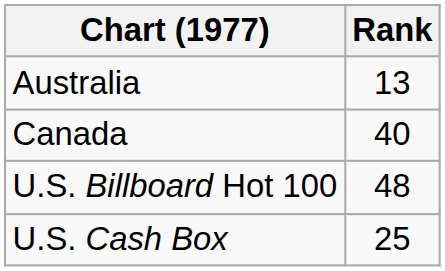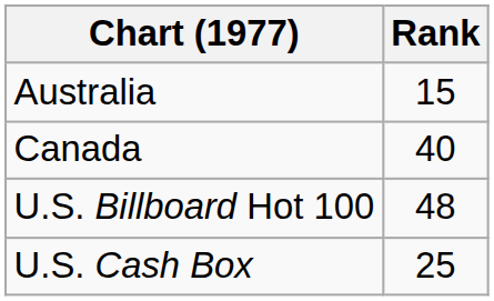Australia | Rank: 13 -> 15
